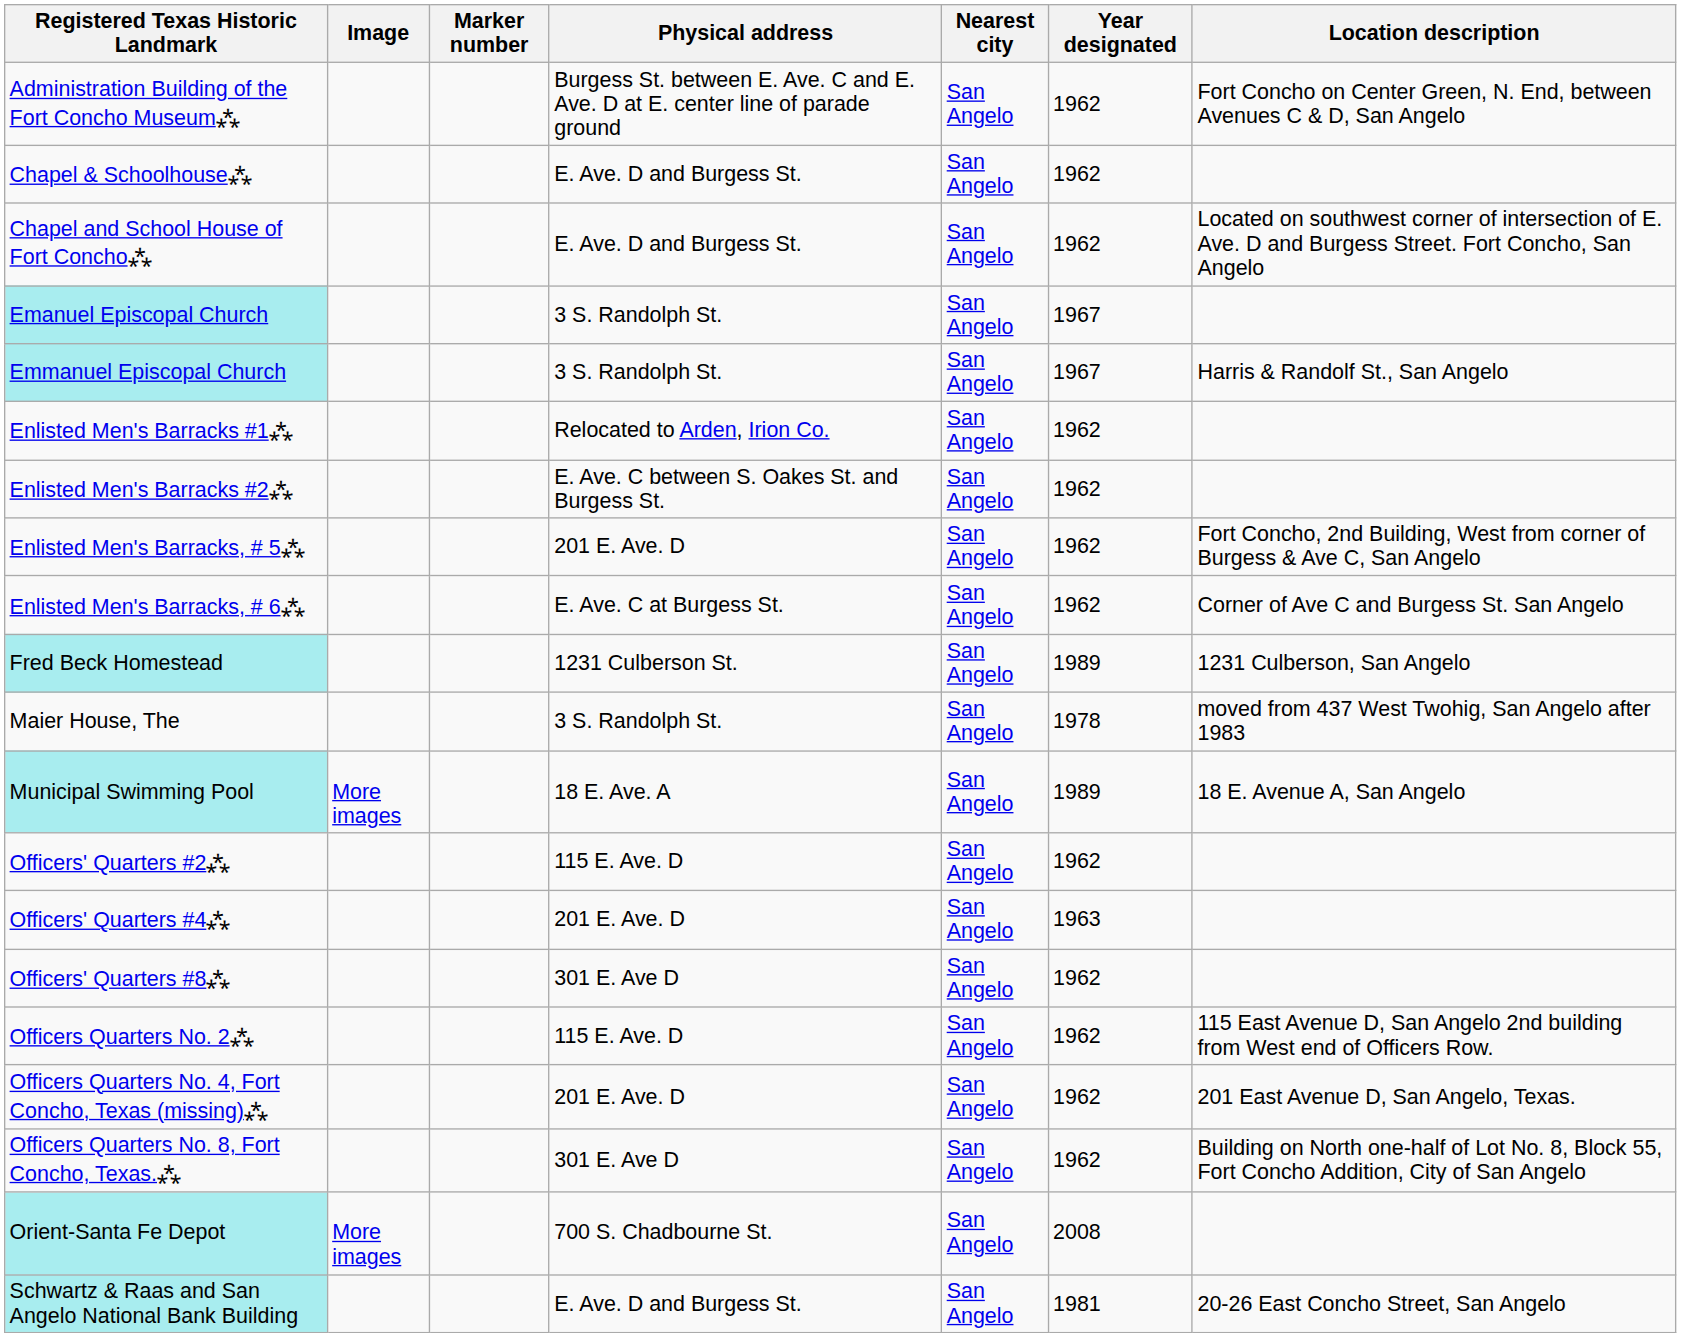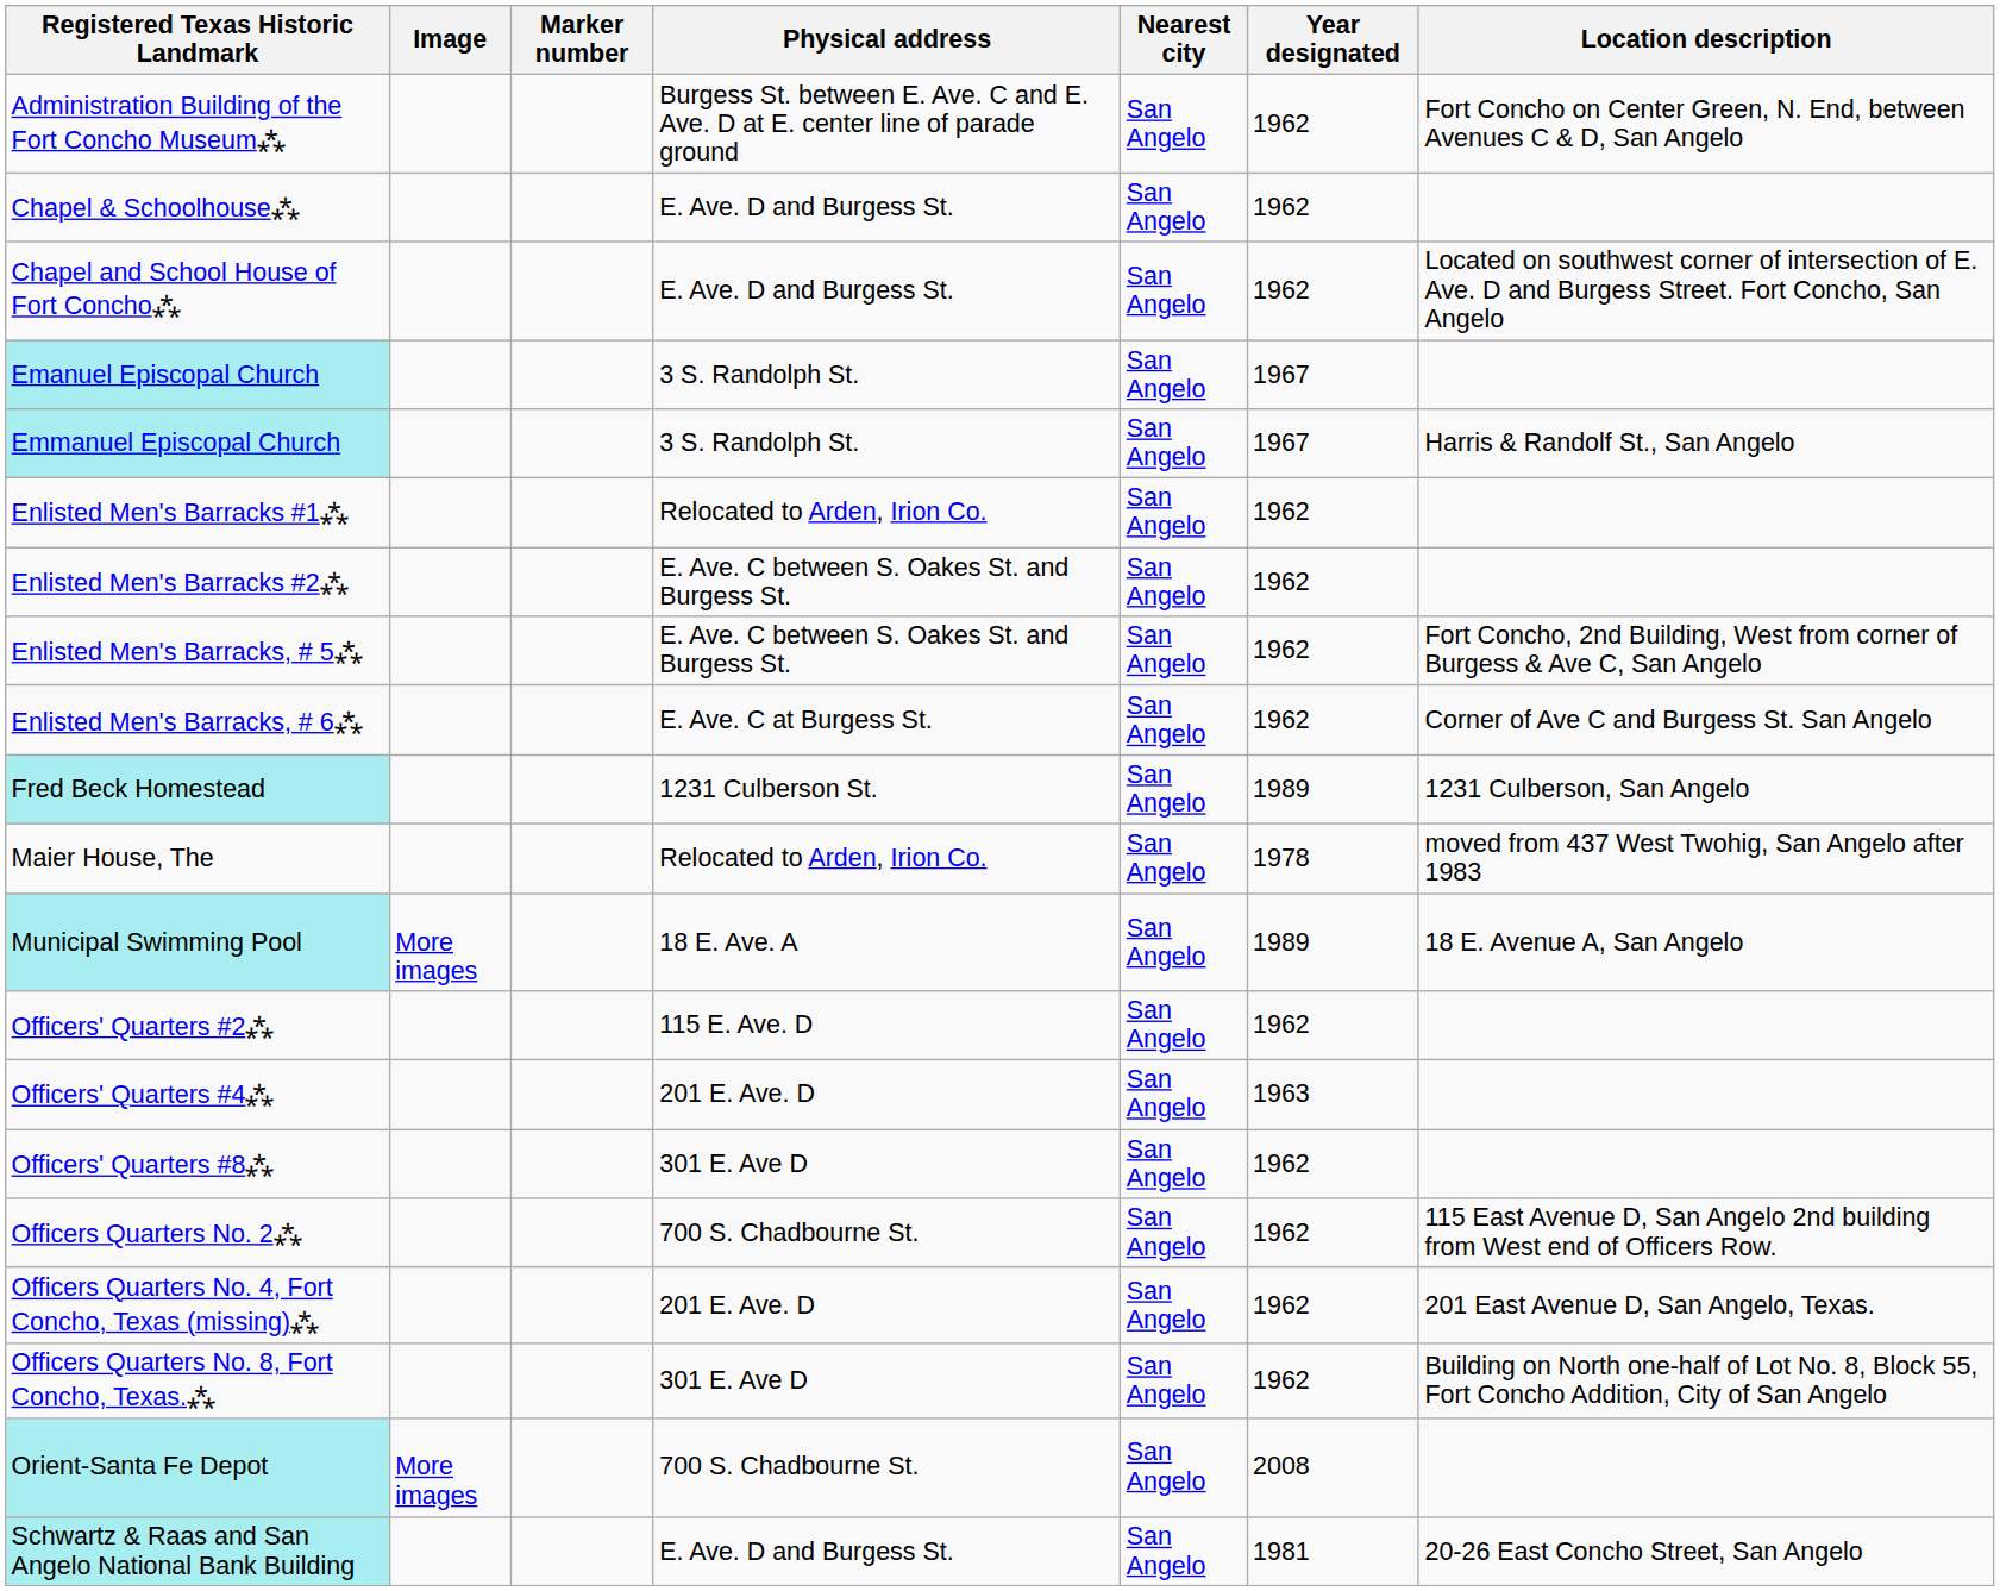Enlisted Men's Barracks, # 5⁂ | Physical address: 201 E. Ave. D -> E. Ave. C between S. Oakes St. and Burgess St.
Maier House, The | Physical address: 3 S. Randolph St. -> Relocated to Arden, Irion Co.
Officers Quarters No. 2⁂ | Physical address: 115 E. Ave. D -> 700 S. Chadbourne St.
